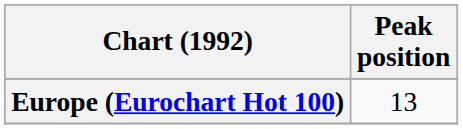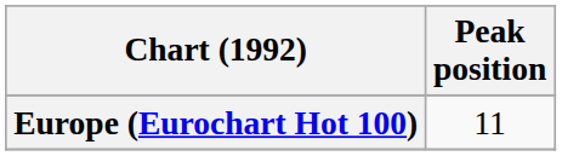Europe (Eurochart Hot 100) | Peak position: 13 -> 11
